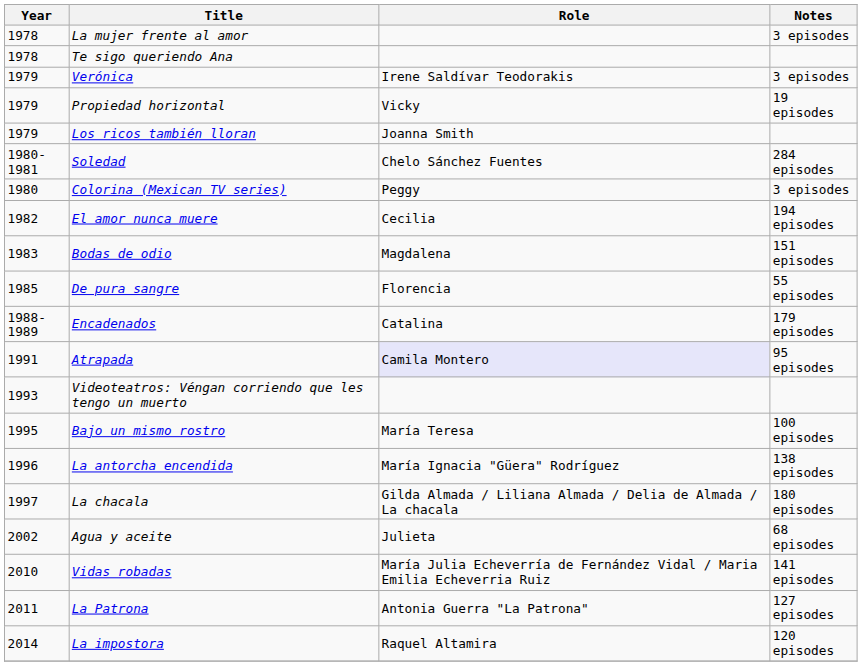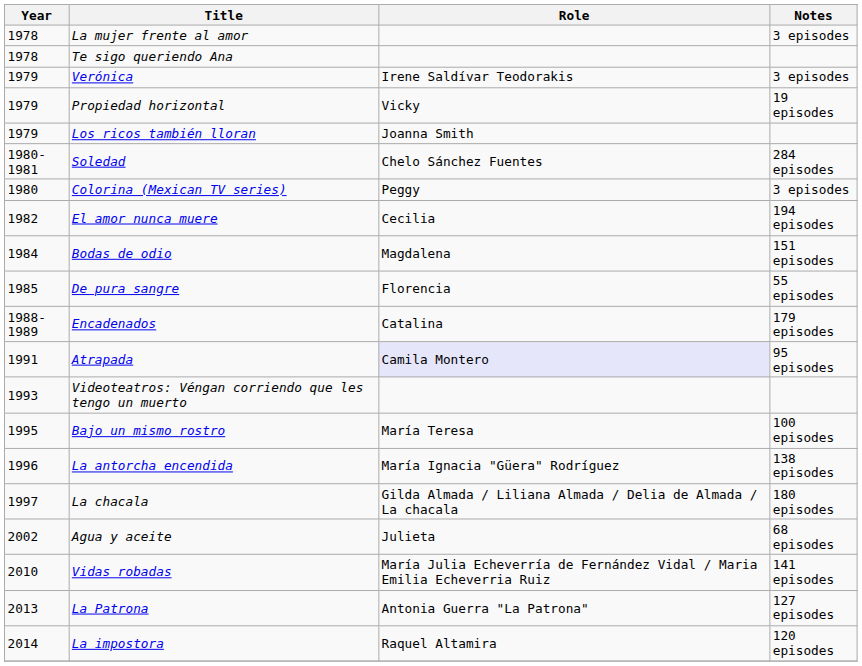Bodas de odio | Year: 1983 -> 1984
La Patrona | Year: 2011 -> 2013
